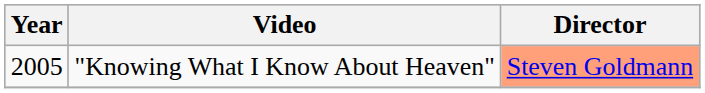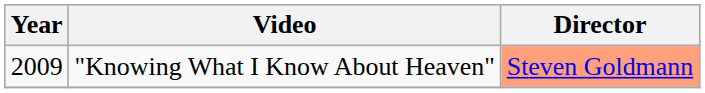"Knowing What I Know About Heaven" | Year: 2005 -> 2009
